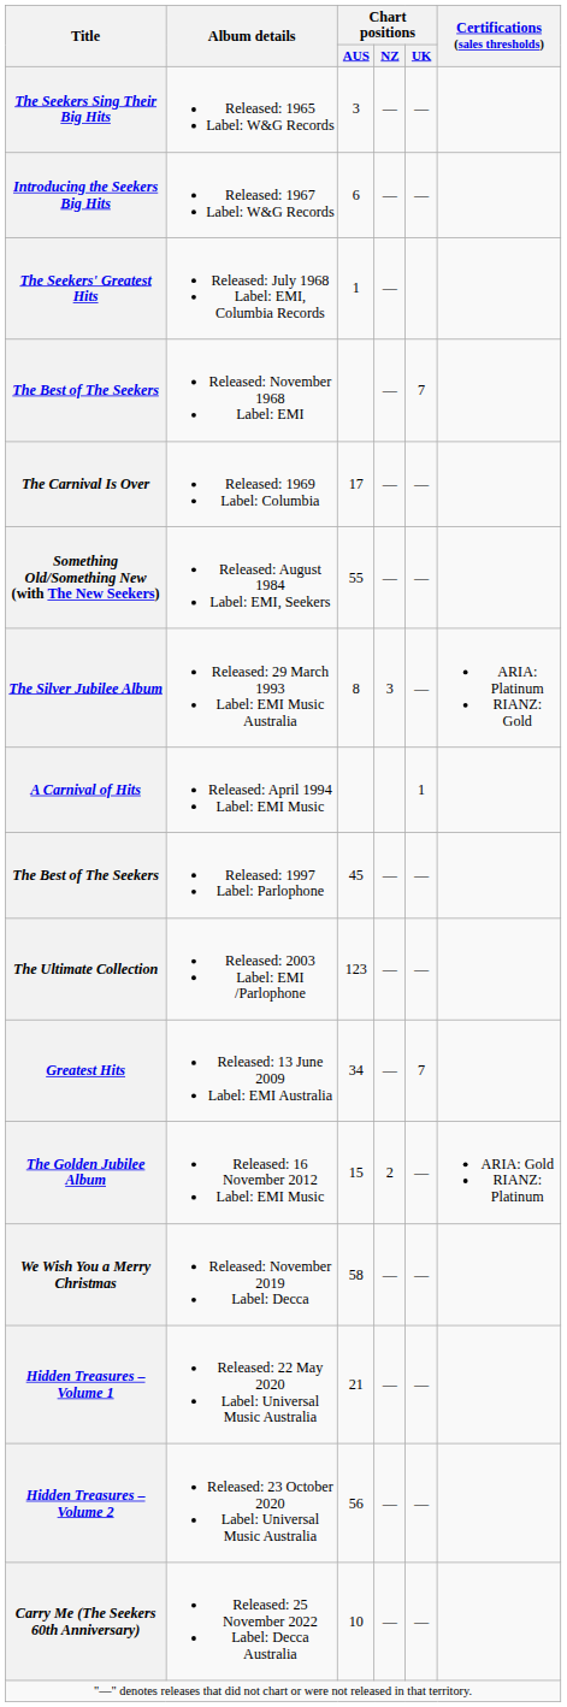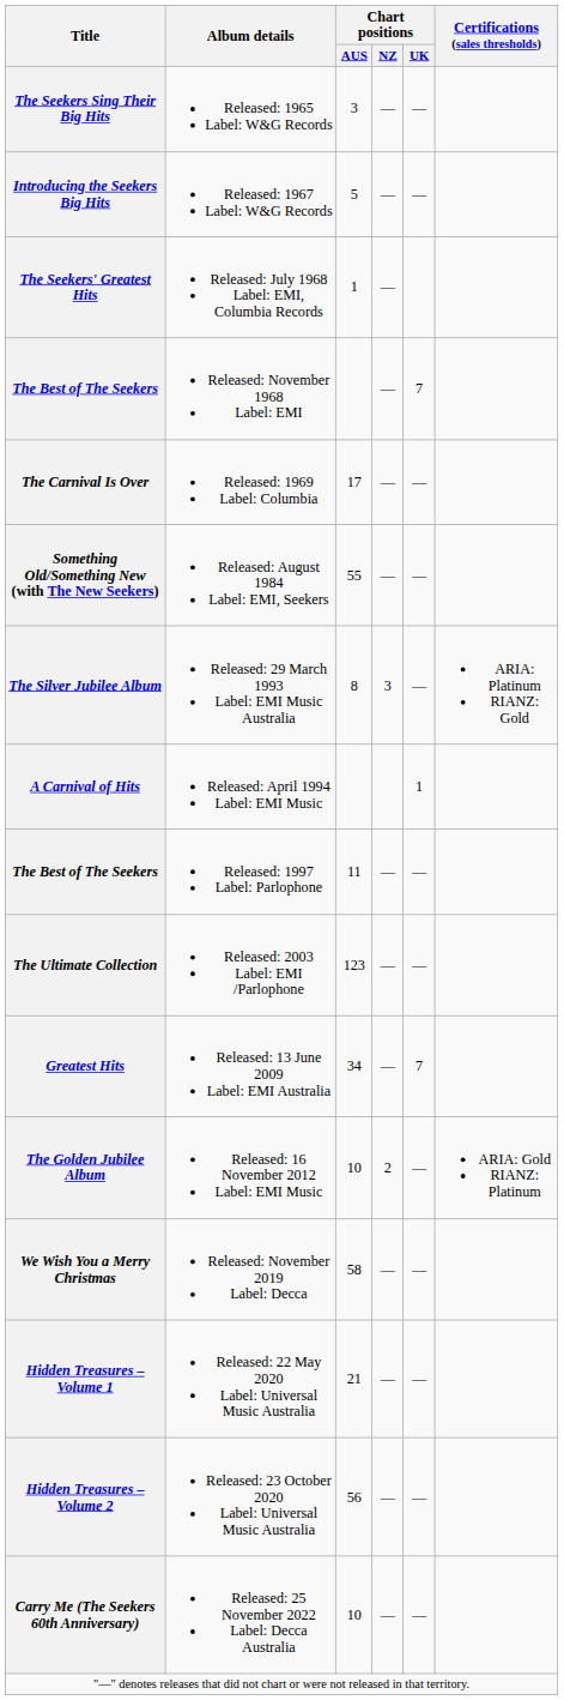Introducing the Seekers Big Hits | Chart positions / AUS: 6 -> 5
The Best of The Seekers / Released: 1997 Label: Parlophone | Chart positions / AUS: 45 -> 11
The Golden Jubilee Album | Chart positions / AUS: 15 -> 10
